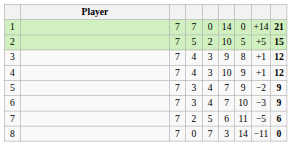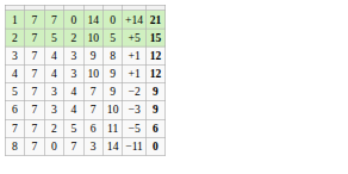- column: Player
